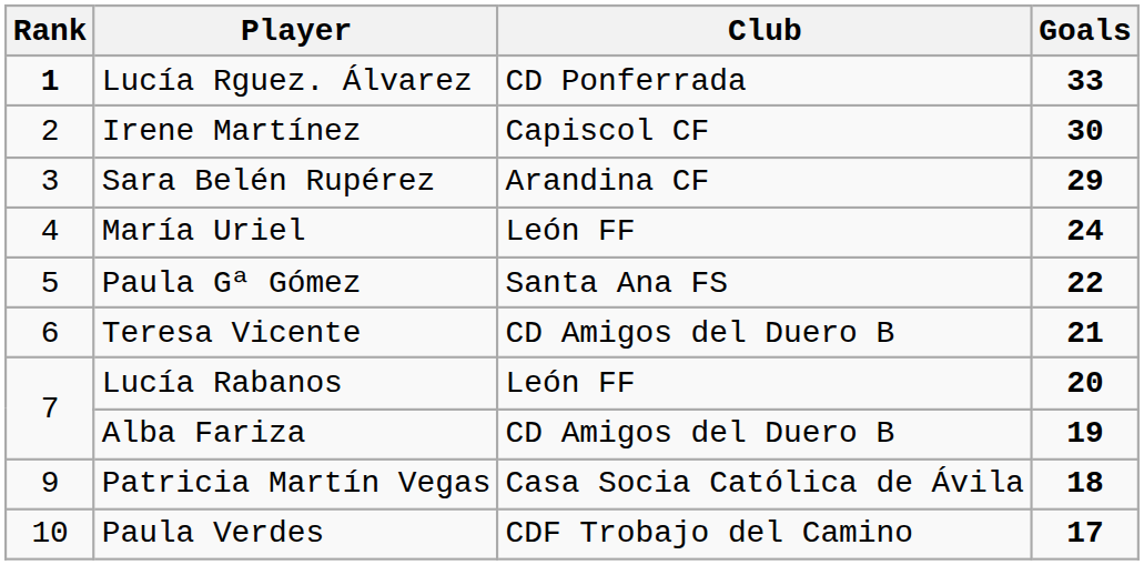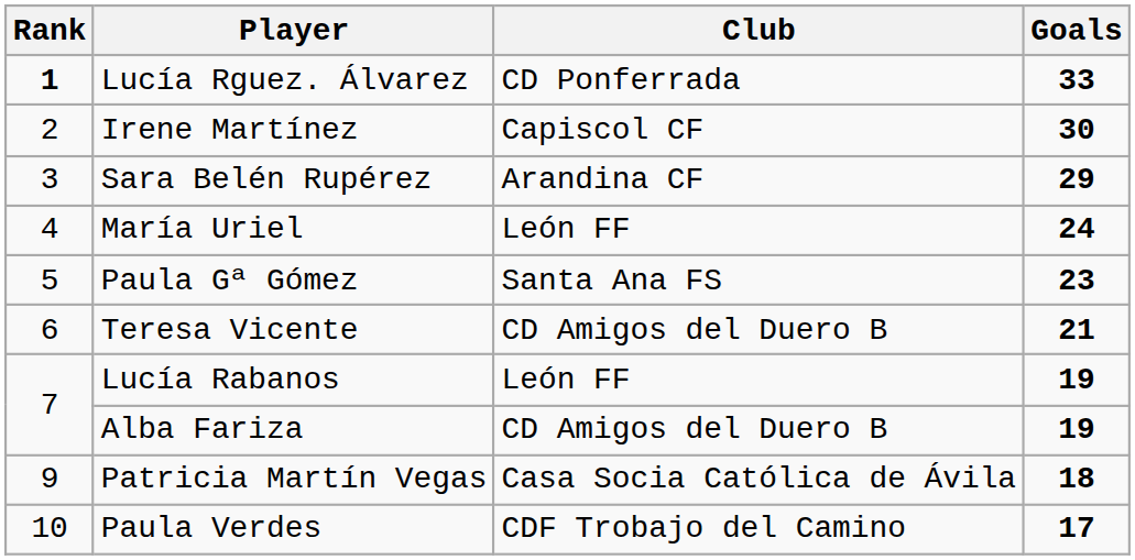Paula Gª Gómez | Goals: 22 -> 23
Lucía Rabanos | Goals: 20 -> 19
